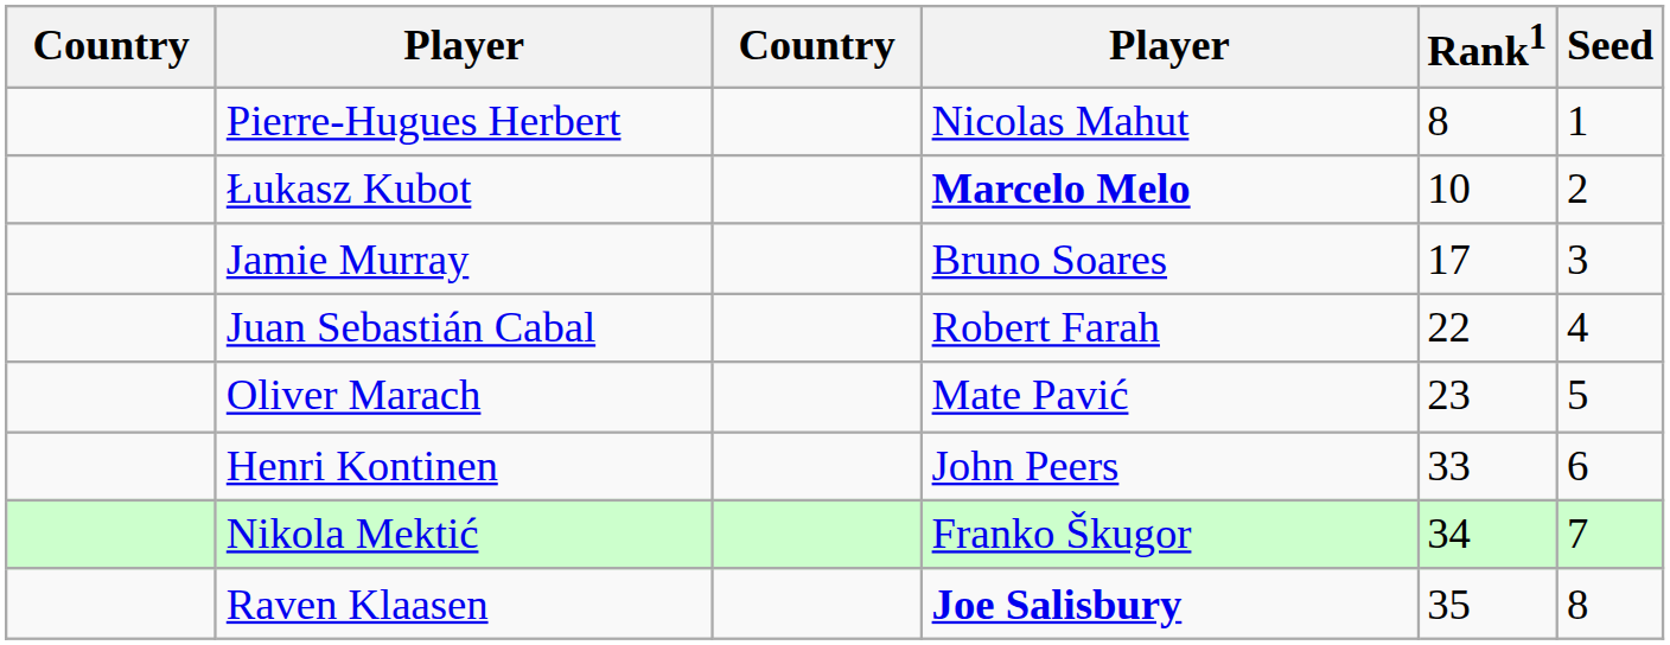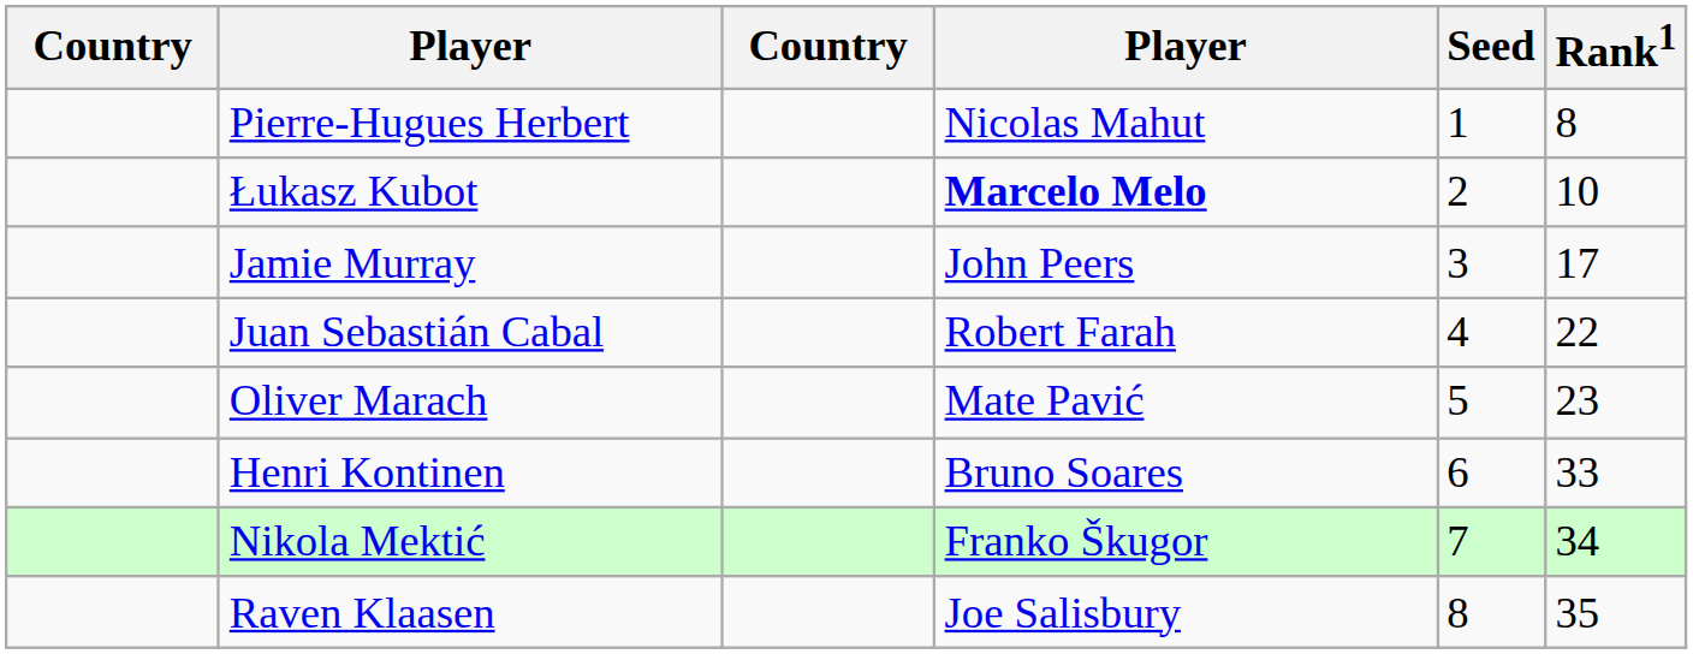columns swapped: Rank1 <-> Seed
Jamie Murray | column 4: Bruno Soares -> John Peers
Henri Kontinen | column 4: John Peers -> Bruno Soares
Raven Klaasen | column 4: bold -> normal
